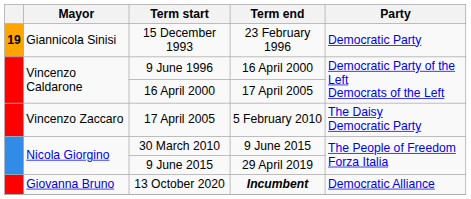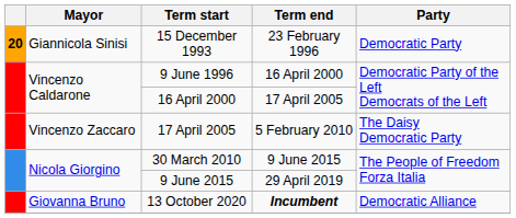15 December 1993 | column 1: 19 -> 20
